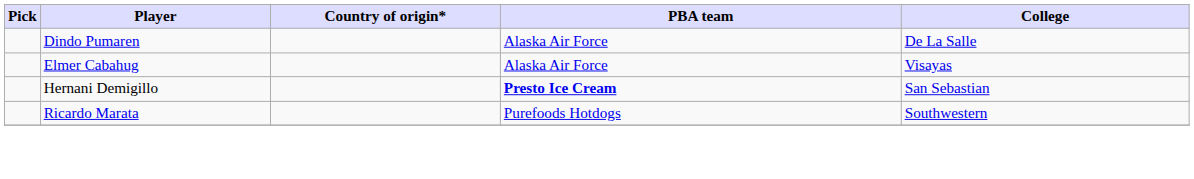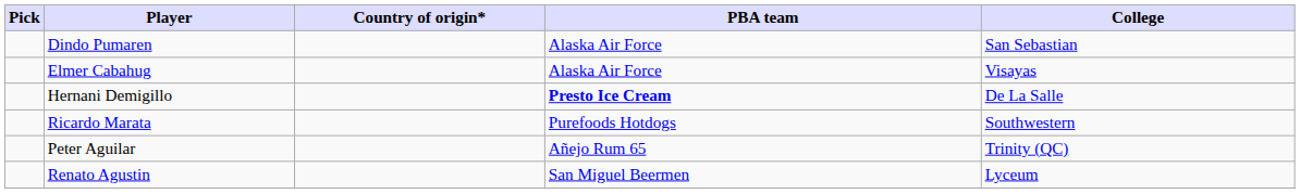Dindo Pumaren | College: De La Salle -> San Sebastian
Hernani Demigillo | College: San Sebastian -> De La Salle
+ row: Peter Aguilar | Añejo Rum 65 | Trinity (QC)
+ row: Renato Agustin | San Miguel Beermen | Lyceum
